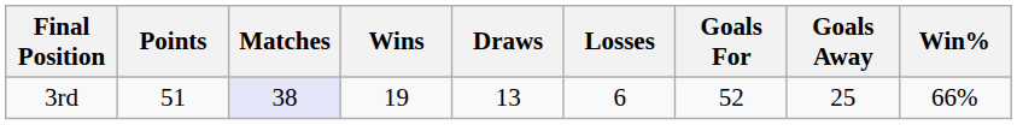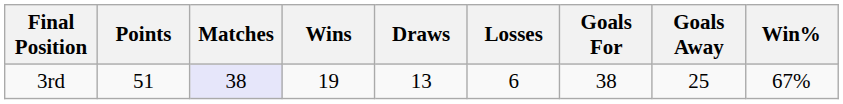3rd | Goals For: 52 -> 38
3rd | Win%: 66% -> 67%
